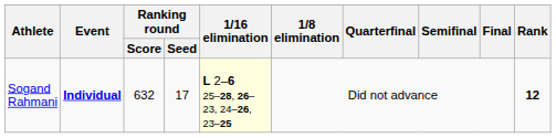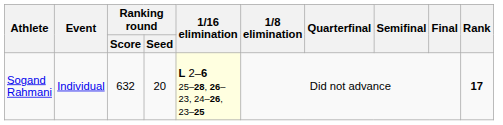Sogand Rahmani | Event: bold -> normal
Sogand Rahmani | Ranking round / Seed: 17 -> 20
Sogand Rahmani | Rank: 12 -> 17
